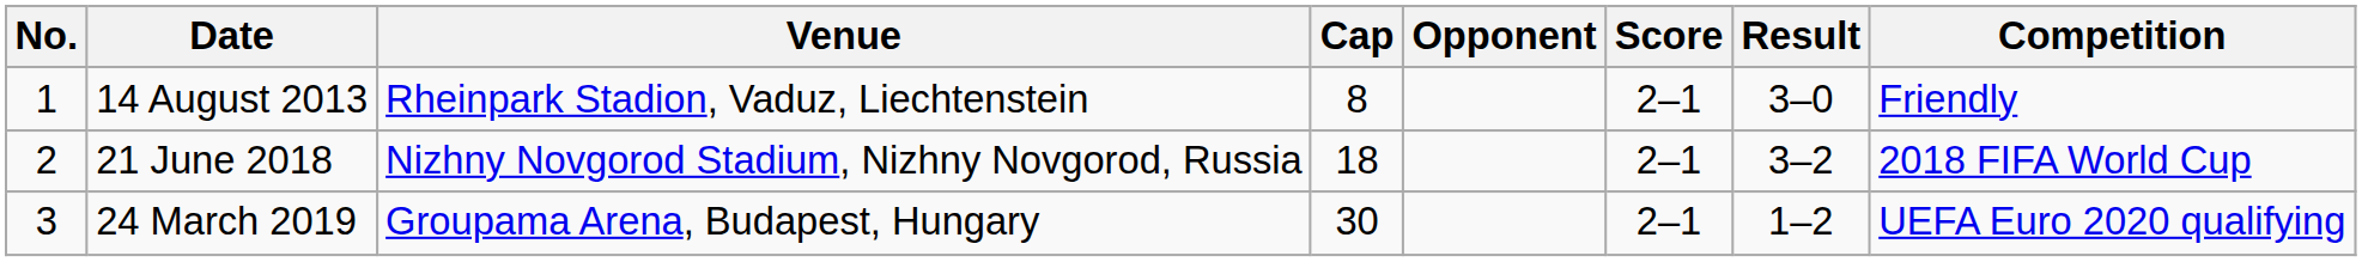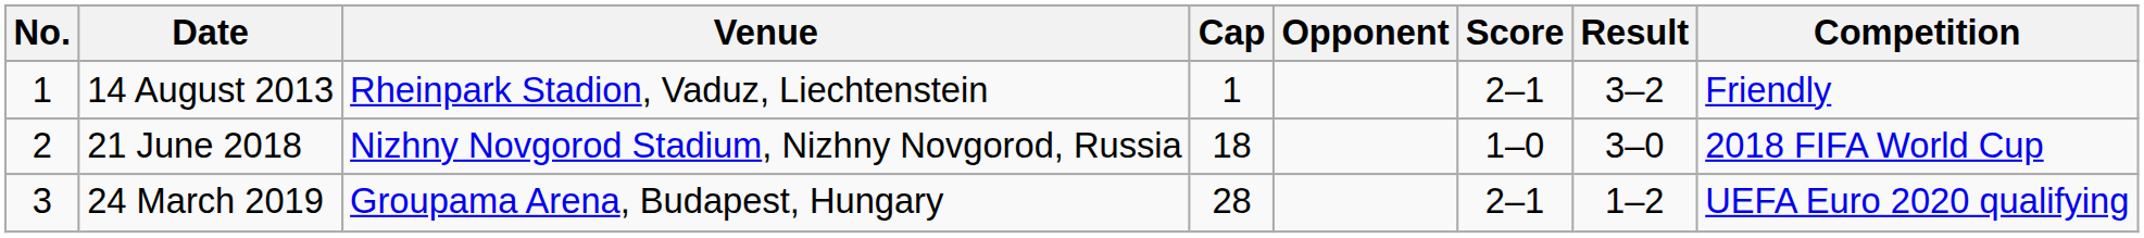14 August 2013 | Cap: 8 -> 1
14 August 2013 | Result: 3–0 -> 3–2
21 June 2018 | Score: 2–1 -> 1–0
21 June 2018 | Result: 3–2 -> 3–0
24 March 2019 | Cap: 30 -> 28
